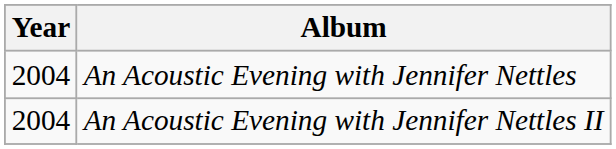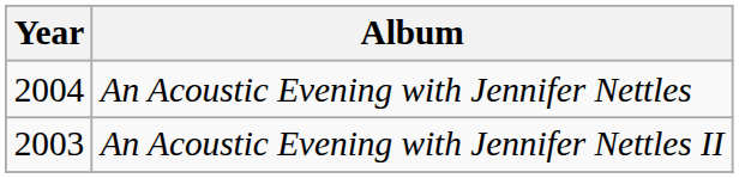An Acoustic Evening with Jennifer Nettles II | Year: 2004 -> 2003
